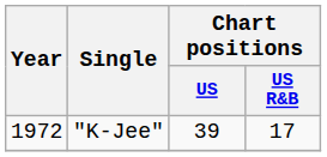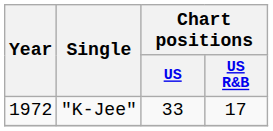"K-Jee" | Chart positions / US: 39 -> 33
